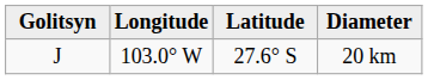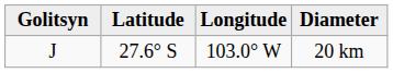columns swapped: Latitude <-> Longitude
